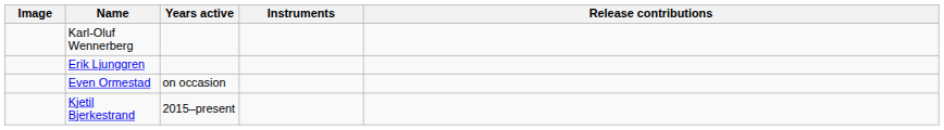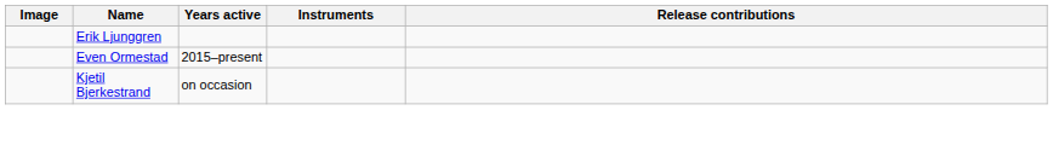- row: Karl-Oluf Wennerberg
Even Ormestad | Years active: on occasion -> 2015–present
Kjetil Bjerkestrand | Years active: 2015–present -> on occasion
